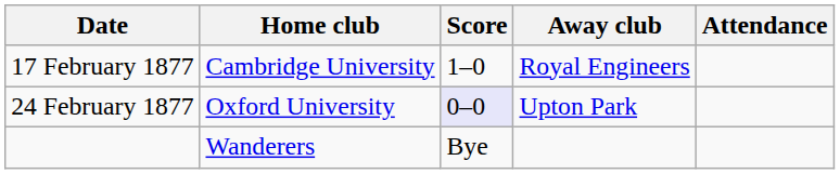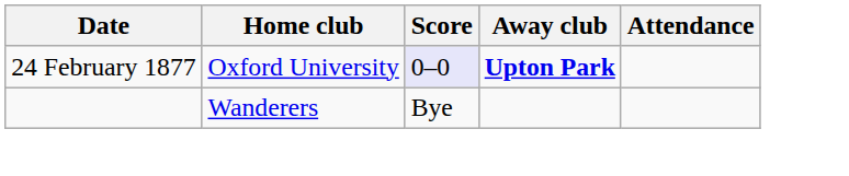- row: 17 February 1877 | Cambridge University | 1–0 | Royal Engineers
24 February 1877 | Away club: normal -> bold
